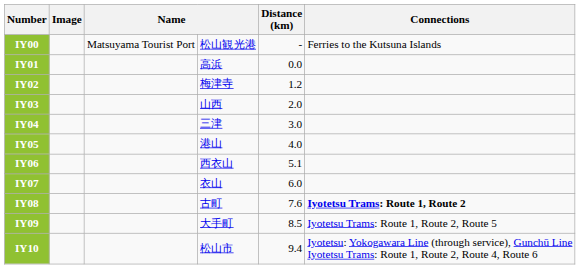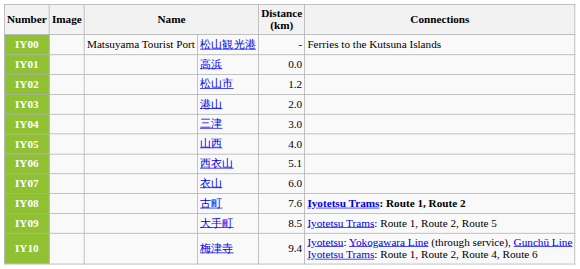IY02 | column 4: 梅津寺 -> 松山市
IY03 | column 4: 山西 -> 港山
IY05 | column 4: 港山 -> 山西
IY10 | column 4: 松山市 -> 梅津寺
